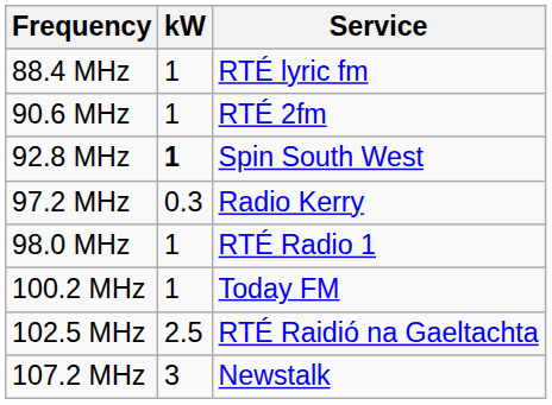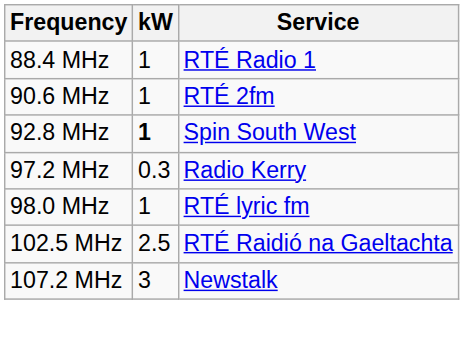88.4 MHz | Service: RTÉ lyric fm -> RTÉ Radio 1
98.0 MHz | Service: RTÉ Radio 1 -> RTÉ lyric fm
- row: 100.2 MHz | 1 | Today FM
